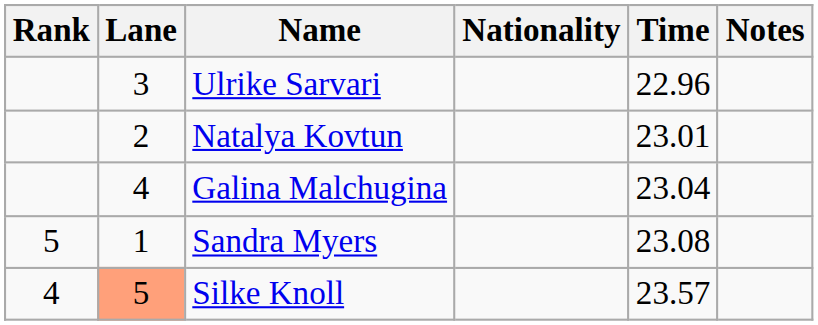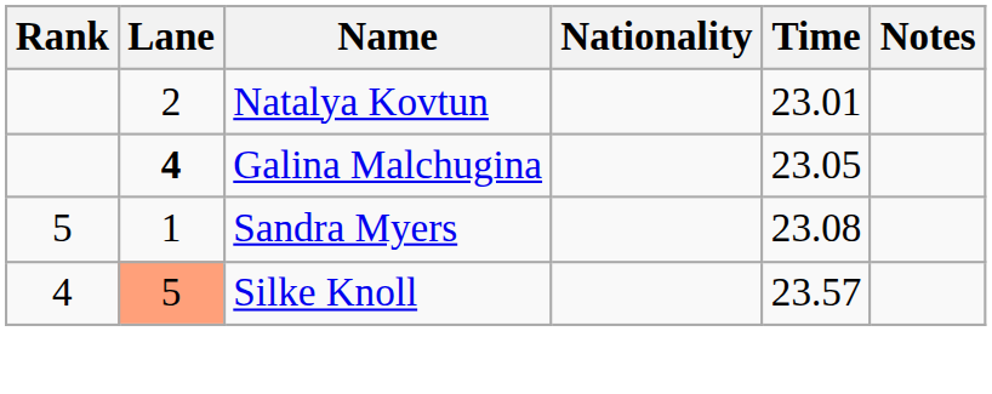- row: 3 | Ulrike Sarvari | 22.96
Galina Malchugina | Lane: normal -> bold
Galina Malchugina | Time: 23.04 -> 23.05
